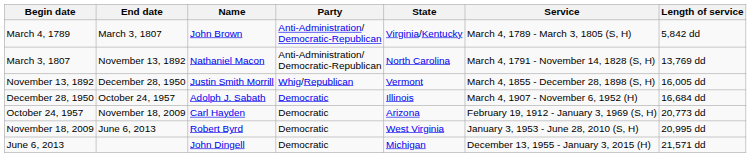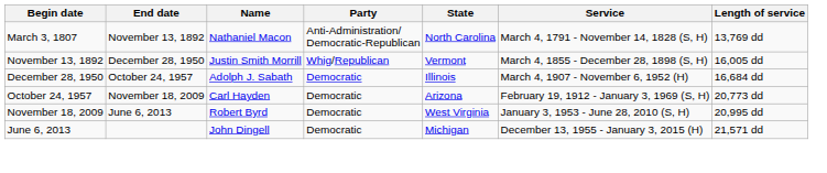- row: March 4, 1789 | March 3, 1807 | John Brown | Anti-Administration/ Democratic-Republican | Virginia/Kentucky | March 4, 1789 - March 3, 1805 (S, H) | 5,842 dd
